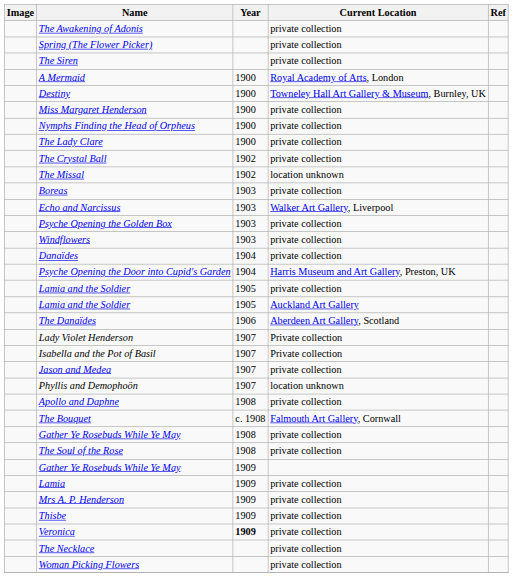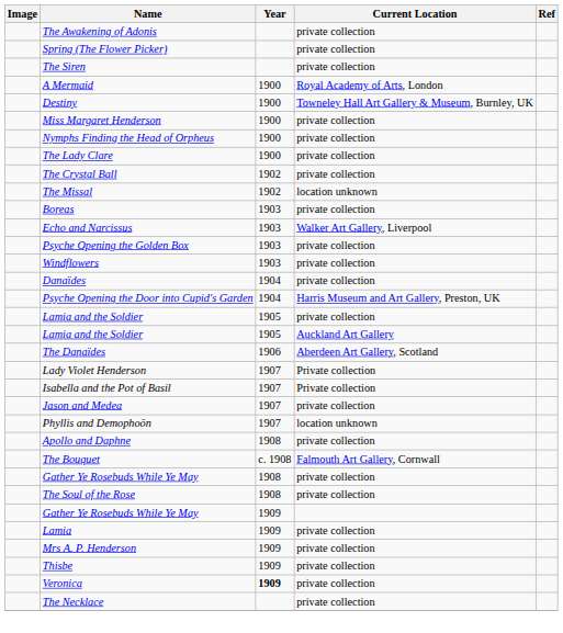- row: Woman Picking Flowers | private collection
